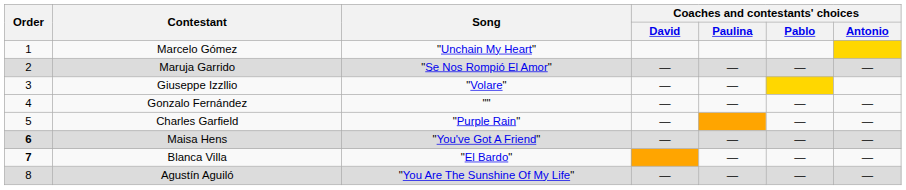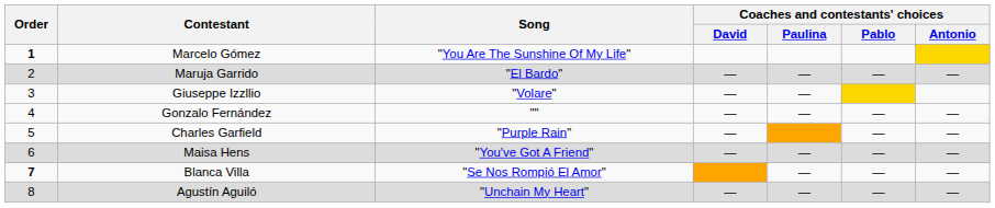Marcelo Gómez | Order: normal -> bold
Marcelo Gómez | Song: "Unchain My Heart" -> "You Are The Sunshine Of My Life"
Maruja Garrido | Song: "Se Nos Rompió El Amor" -> "El Bardo"
Maisa Hens | Order: bold -> normal
Blanca Villa | Song: "El Bardo" -> "Se Nos Rompió El Amor"
Agustín Aguiló | Song: "You Are The Sunshine Of My Life" -> "Unchain My Heart"
